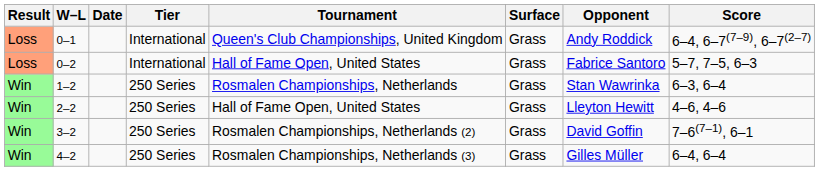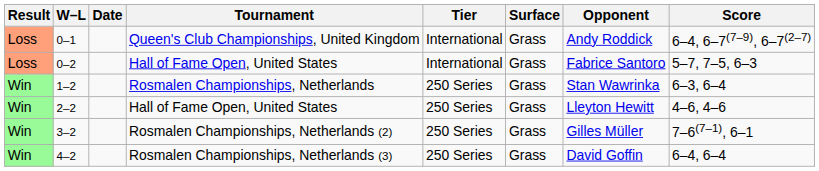columns swapped: Tournament <-> Tier
3–2 | Opponent: David Goffin -> Gilles Müller
4–2 | Opponent: Gilles Müller -> David Goffin
